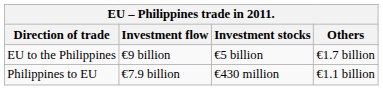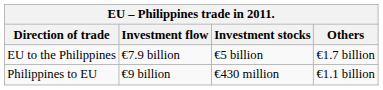EU to the Philippines | Investment flow: €9 billion -> €7.9 billion
Philippines to EU | Investment flow: €7.9 billion -> €9 billion
